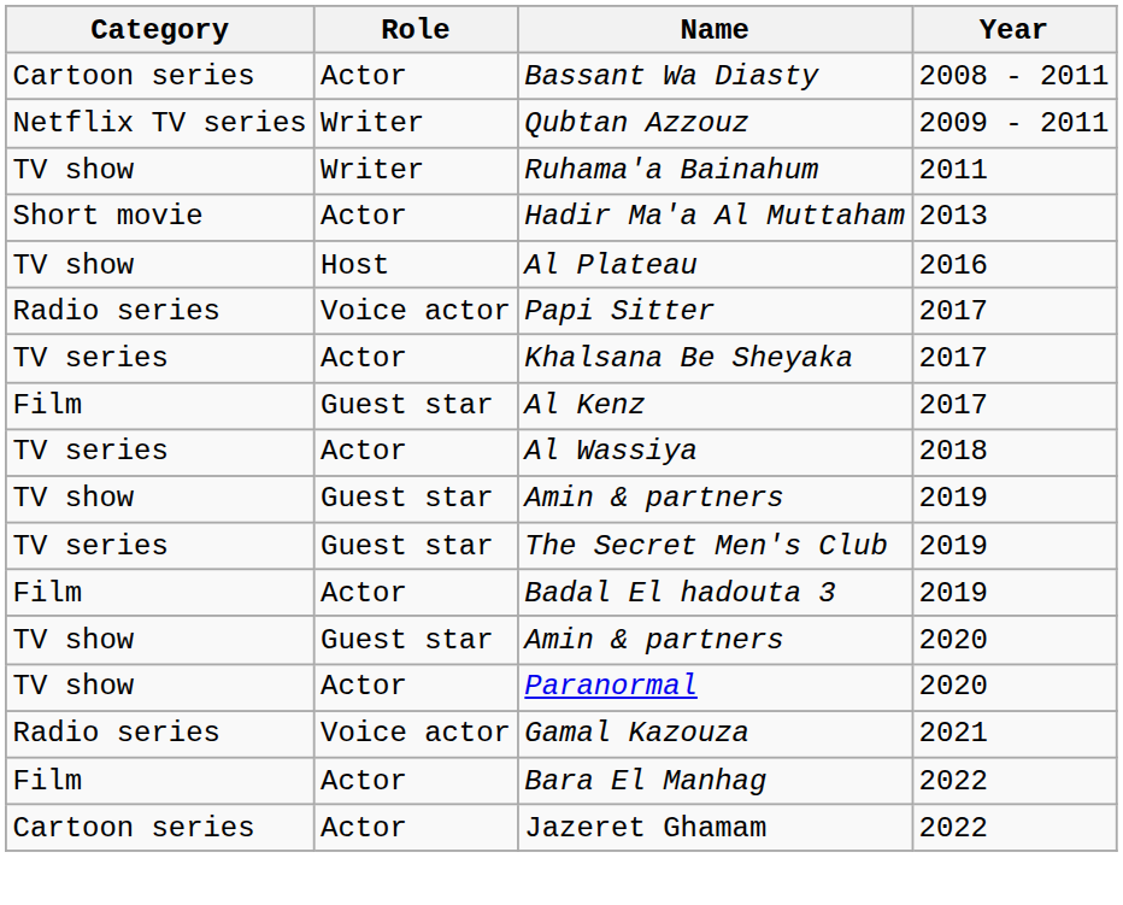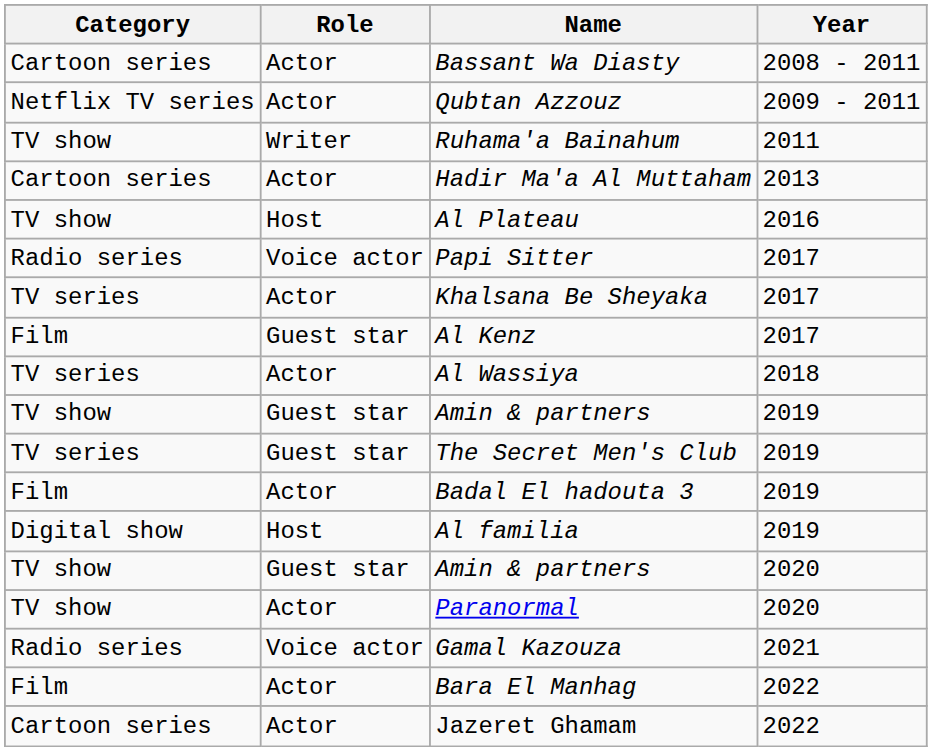Qubtan Azzouz | Role: Writer -> Actor
Hadir Ma'a Al Muttaham | Category: Short movie -> Cartoon series
+ row: Digital show | Host | Al familia | 2019
